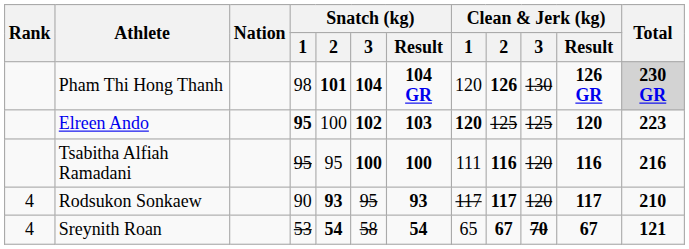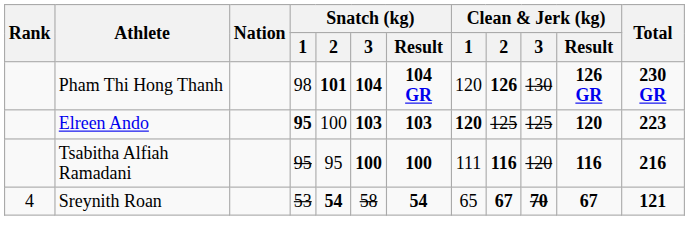Pham Thi Hong Thanh | Total: lightgrey background -> no background
Elreen Ando | Snatch (kg) / 3: 102 -> 103
- row: 4 | Rodsukon Sonkaew | 90 | 93 | 95 | 93 | 117 | 117 | 120 | 117 | 210
